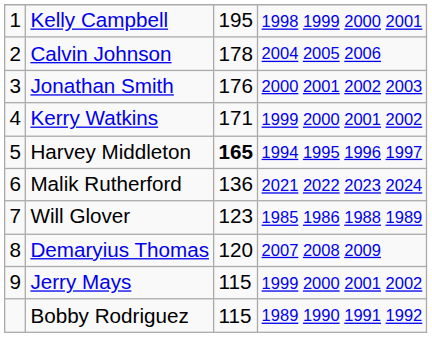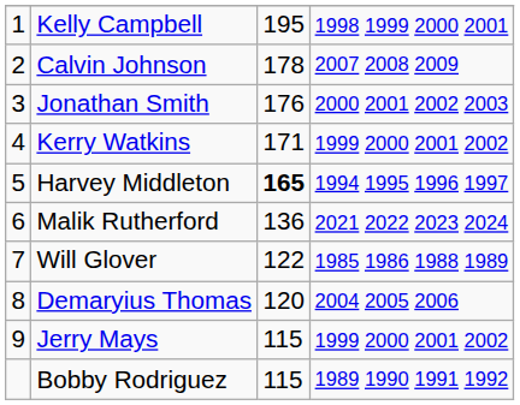Calvin Johnson | column 4: 2004 2005 2006 -> 2007 2008 2009
Will Glover | column 3: 123 -> 122
Demaryius Thomas | column 4: 2007 2008 2009 -> 2004 2005 2006
